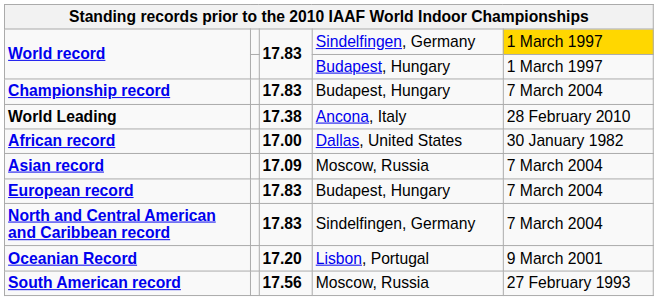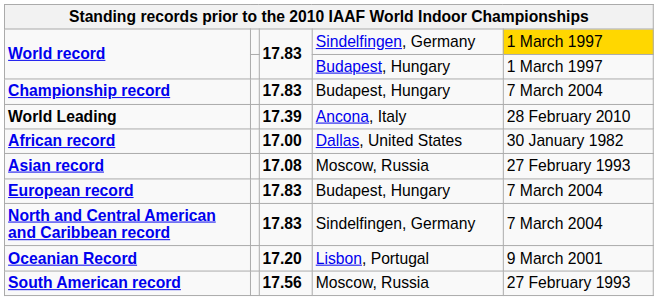World Leading | column 3: 17.38 -> 17.39
Asian record | column 3: 17.09 -> 17.08
Asian record | column 5: 7 March 2004 -> 27 February 1993
